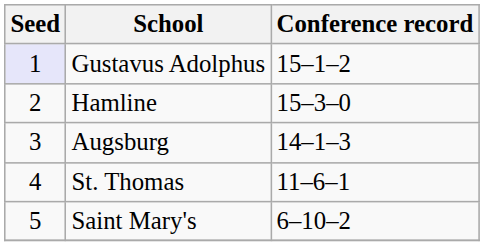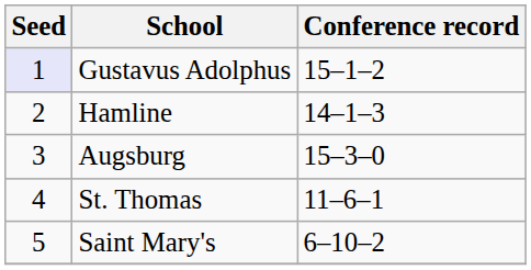Hamline | Conference record: 15–3–0 -> 14–1–3
Augsburg | Conference record: 14–1–3 -> 15–3–0
